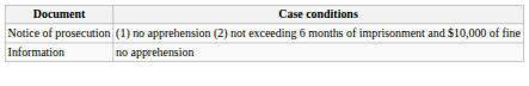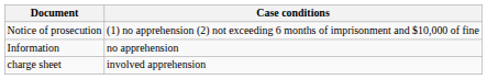+ row: charge sheet | involved apprehension
